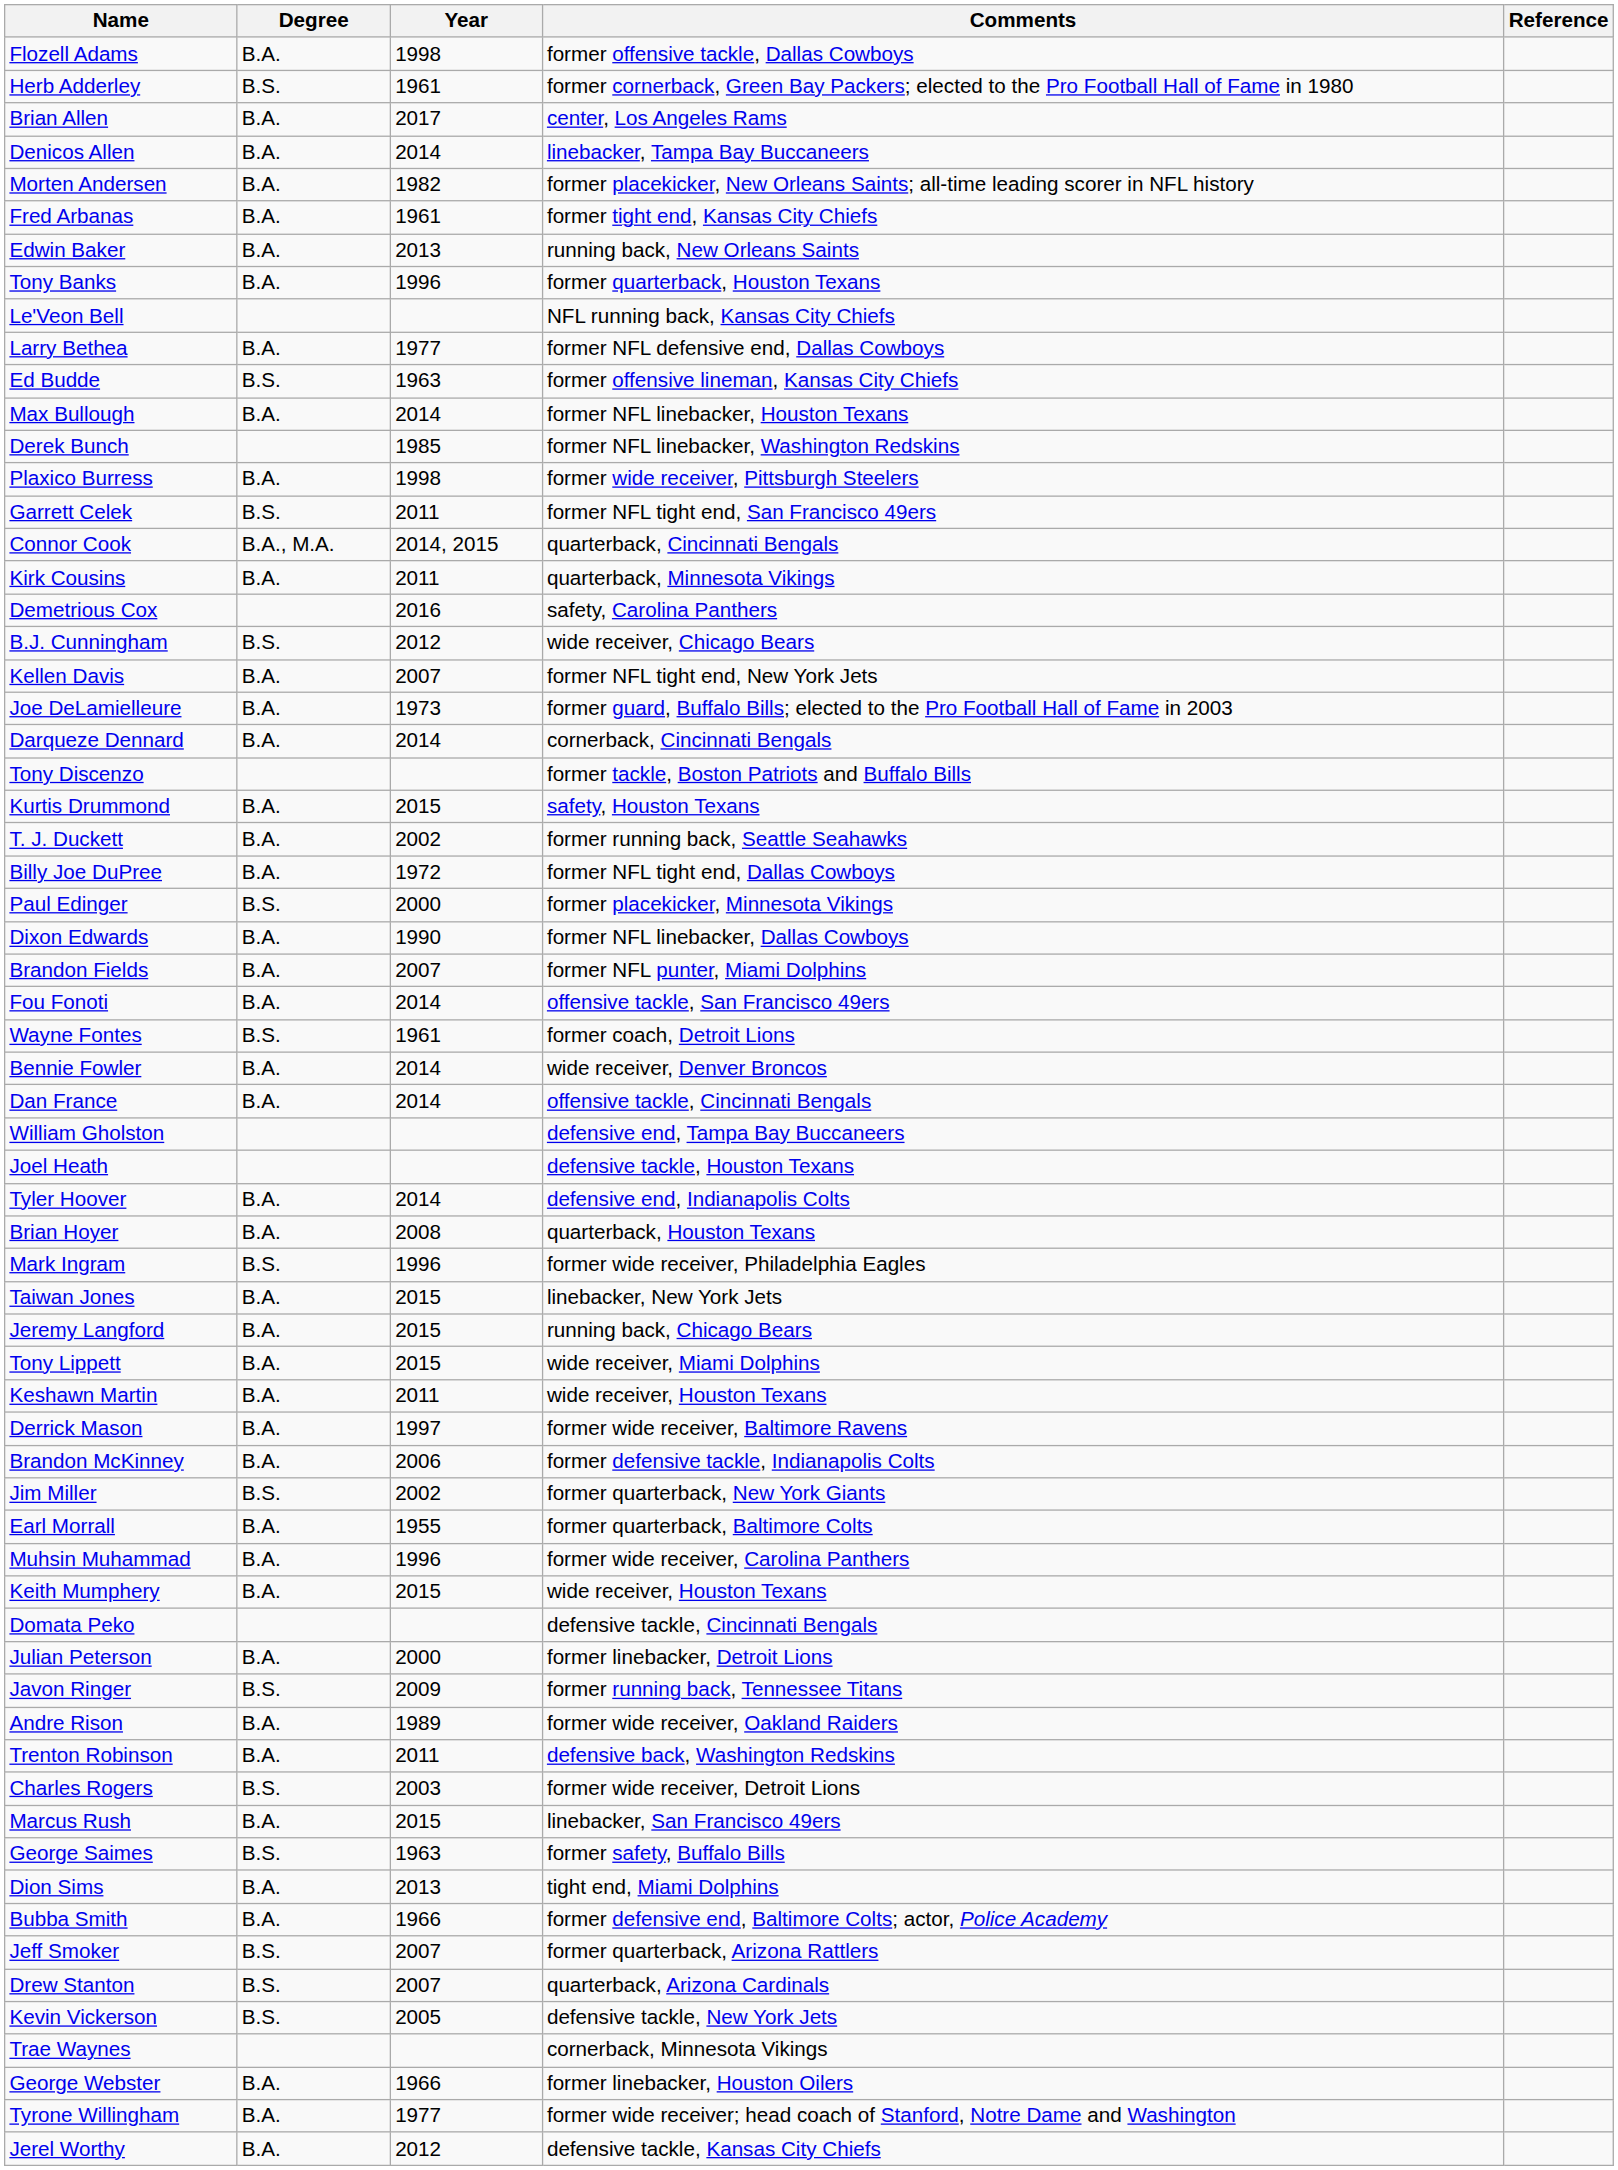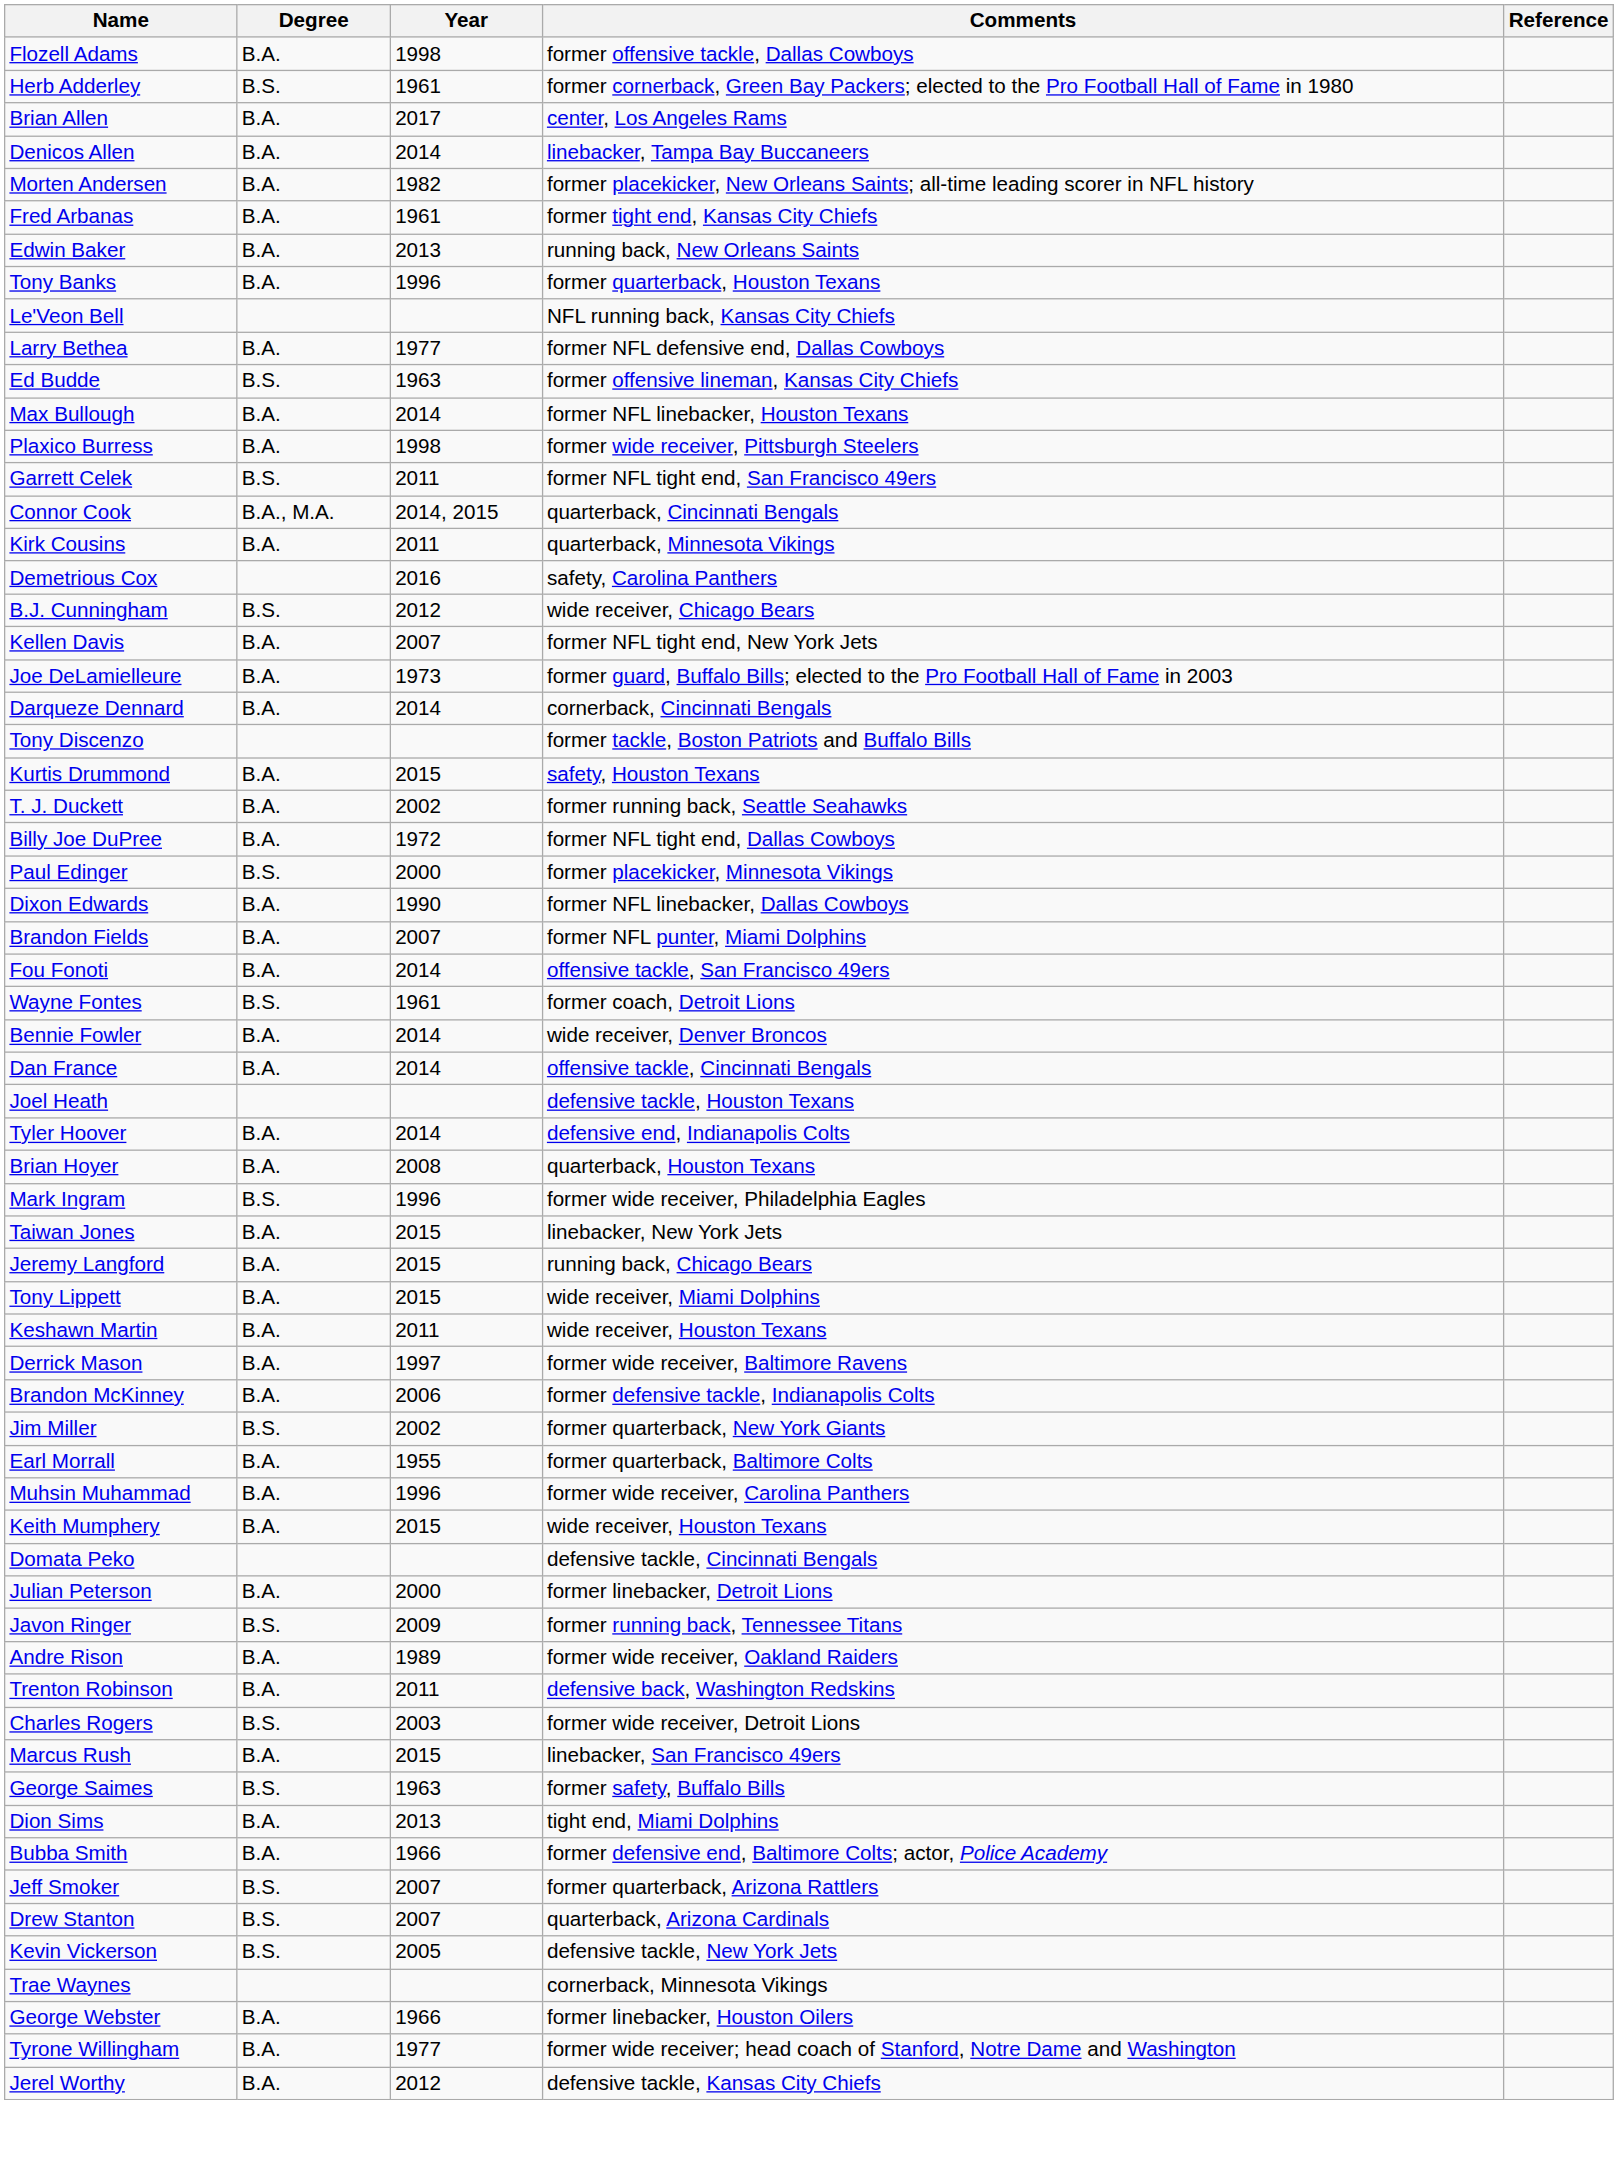- row: Derek Bunch | 1985 | former NFL linebacker, Washington Redskins
- row: William Gholston | defensive end, Tampa Bay Buccaneers
